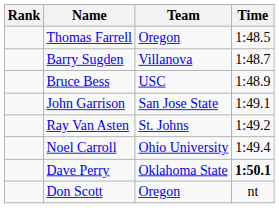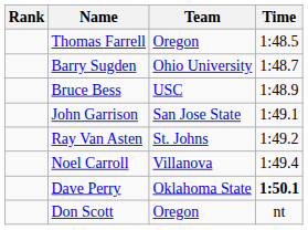Barry Sugden | Team: Villanova -> Ohio University
Noel Carroll | Team: Ohio University -> Villanova
